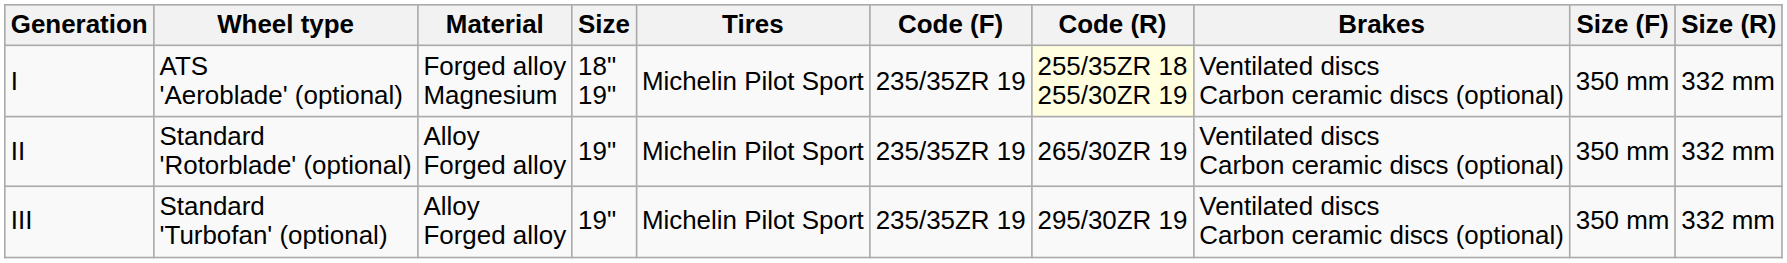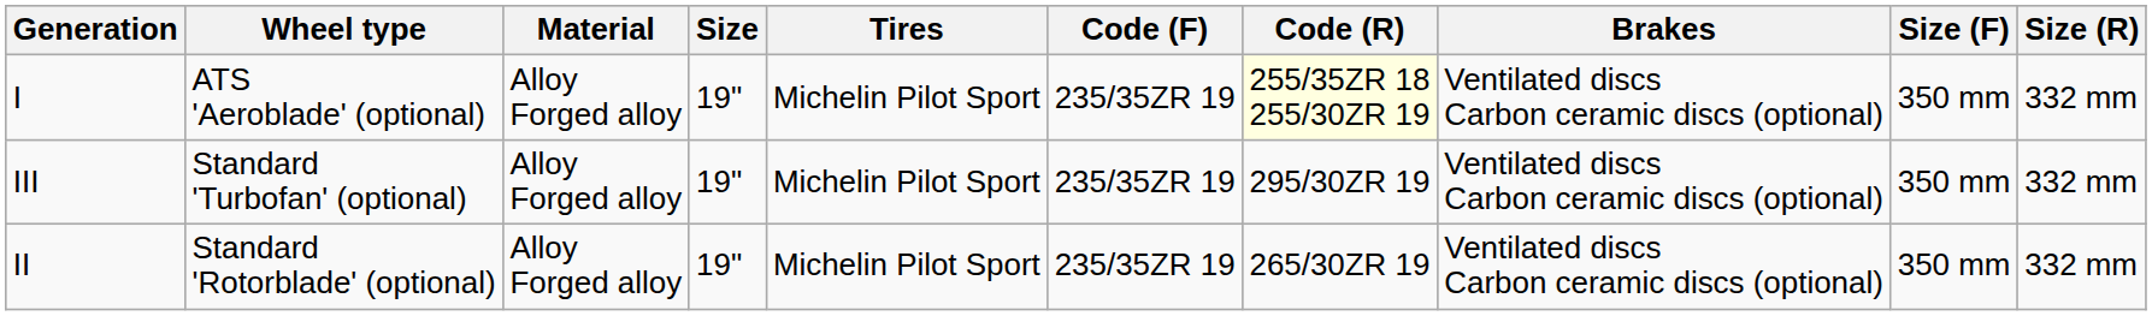I | Material: Forged alloy Magnesium -> Alloy Forged alloy
I | Size: 18" 19" -> 19"
rows swapped: II <-> III
